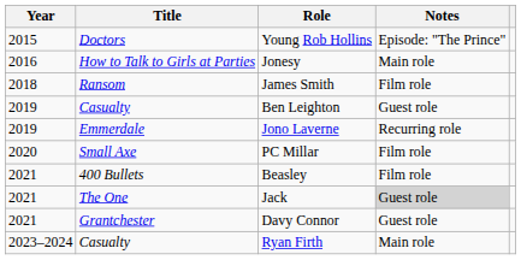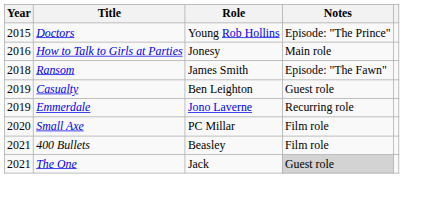James Smith | Notes: Film role -> Episode: "The Fawn"
- row: 2021 | Grantchester | Davy Connor | Guest role
- row: 2023–2024 | Casualty | Ryan Firth | Main role
